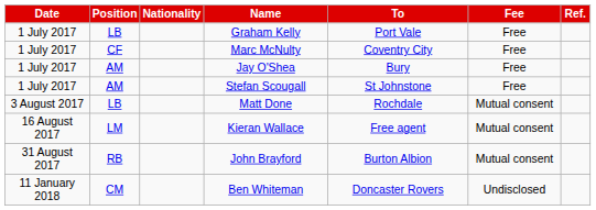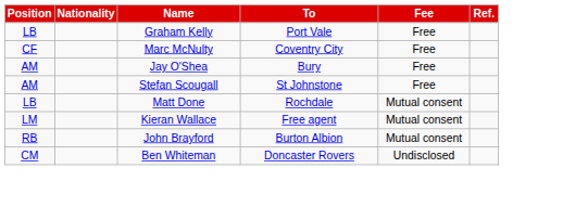- column: Date | 1 July 2017 | 1 July 2017 | 1 July 2017 | 1 July 2017 | 3 August 2017 | 16 August 2017 | 31 August 2017 | 11 January 2018
